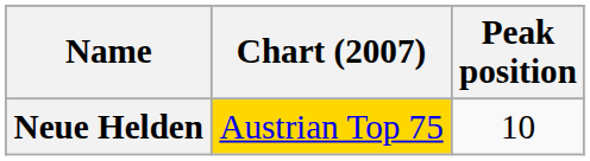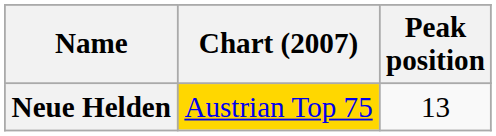Neue Helden | Peak position: 10 -> 13
